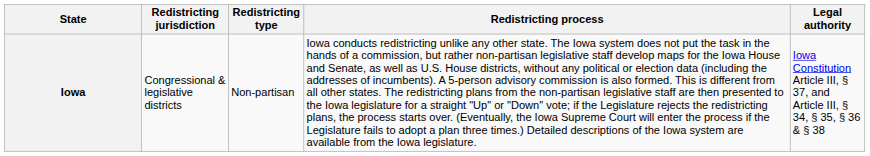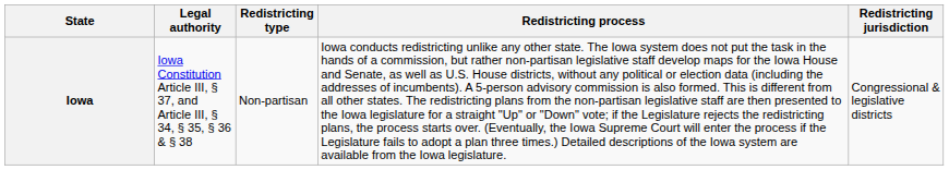columns swapped: Redistricting jurisdiction <-> Legal authority
